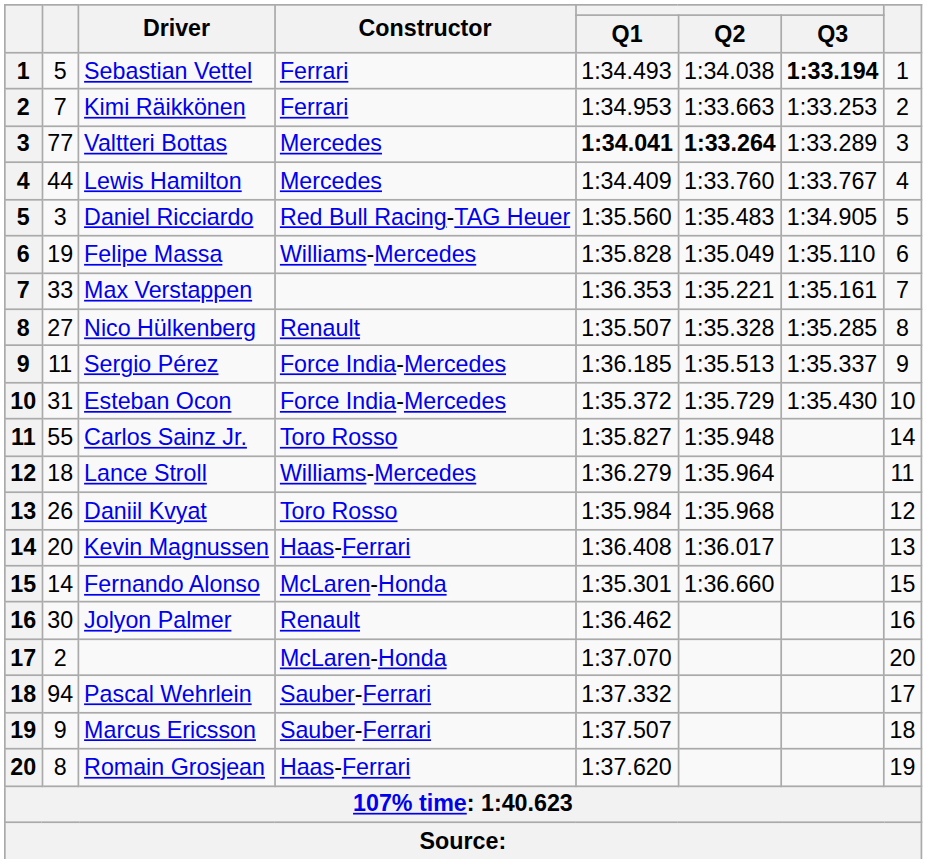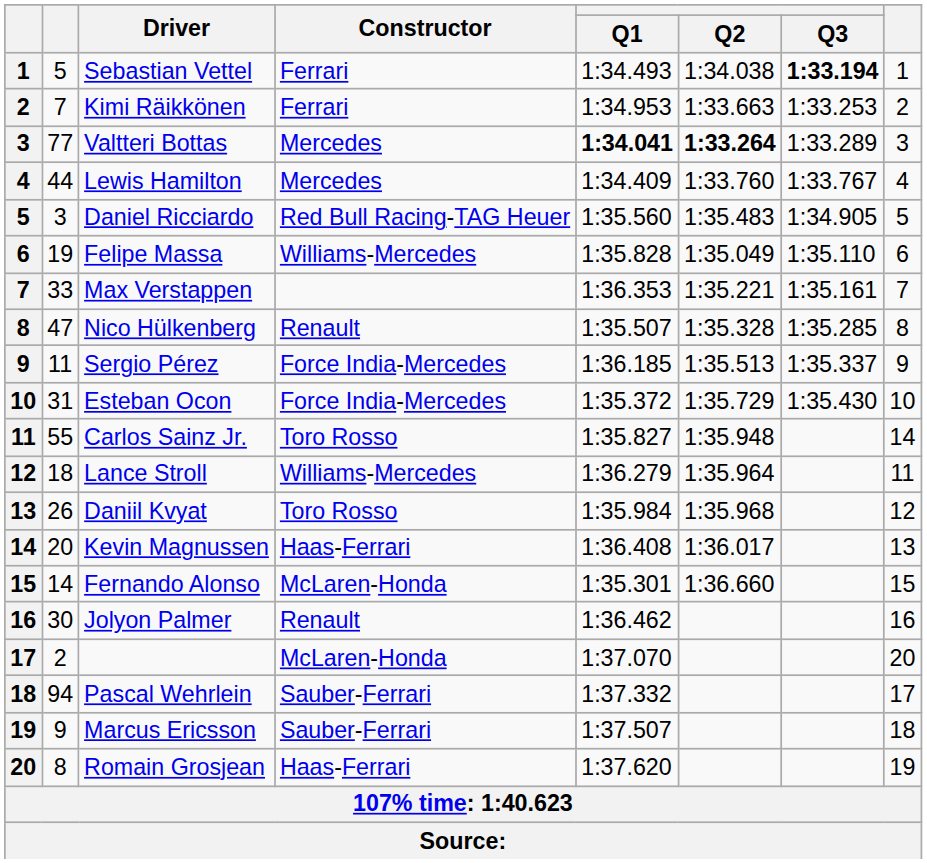Nico Hülkenberg | column 2: 27 -> 47
